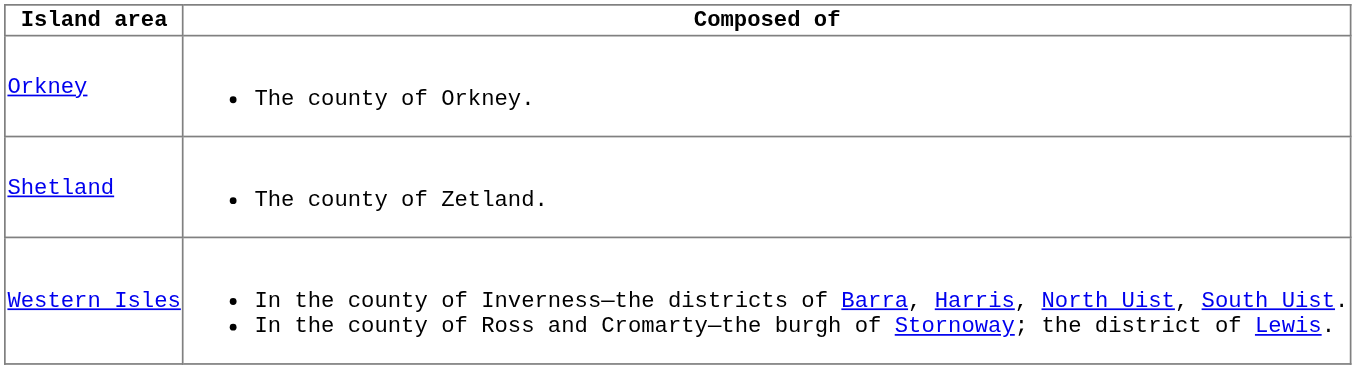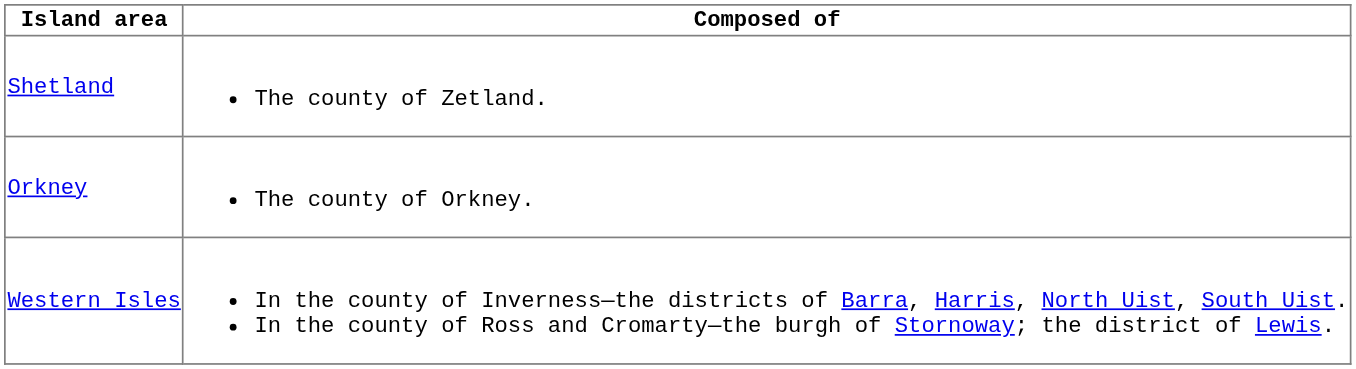rows swapped: Orkney <-> Shetland
